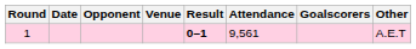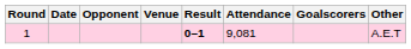1 | Attendance: 9,561 -> 9,081
